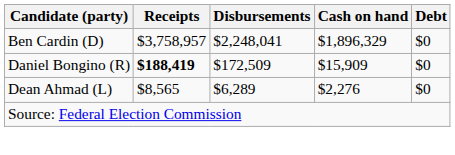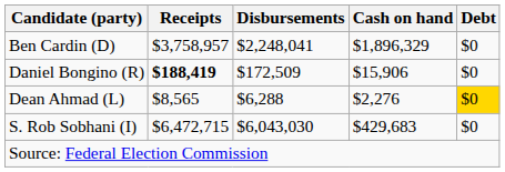Daniel Bongino (R) | Cash on hand: $15,909 -> $15,906
Dean Ahmad (L) | Disbursements: $6,289 -> $6,288
Dean Ahmad (L) | Debt: no background -> gold background
+ row: S. Rob Sobhani (I) | $6,472,715 | $6,043,030 | $429,683 | $0
